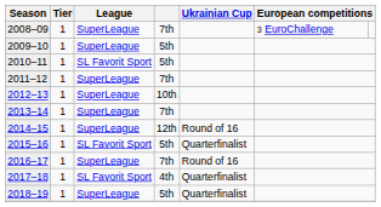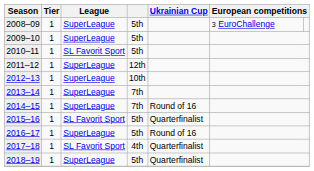2008–09 | column 4: 7th -> 5th
2011–12 | column 4: 7th -> 12th
2014–15 | column 4: 12th -> 7th
2016–17 | column 4: 7th -> 5th
